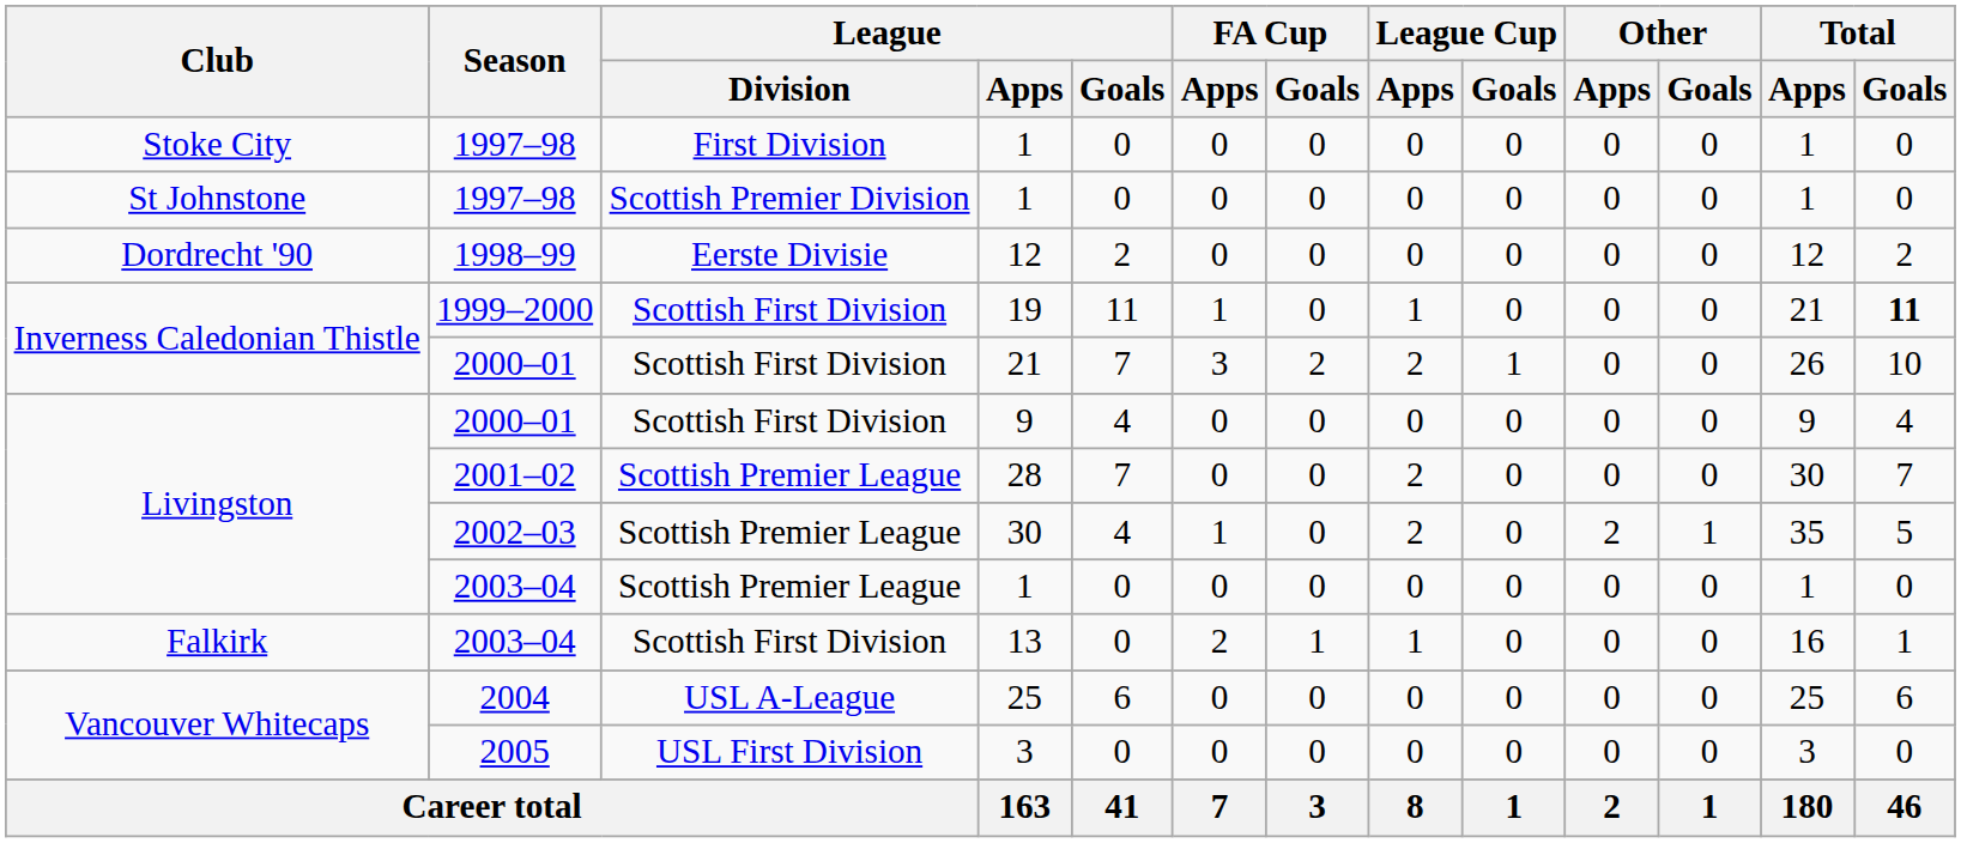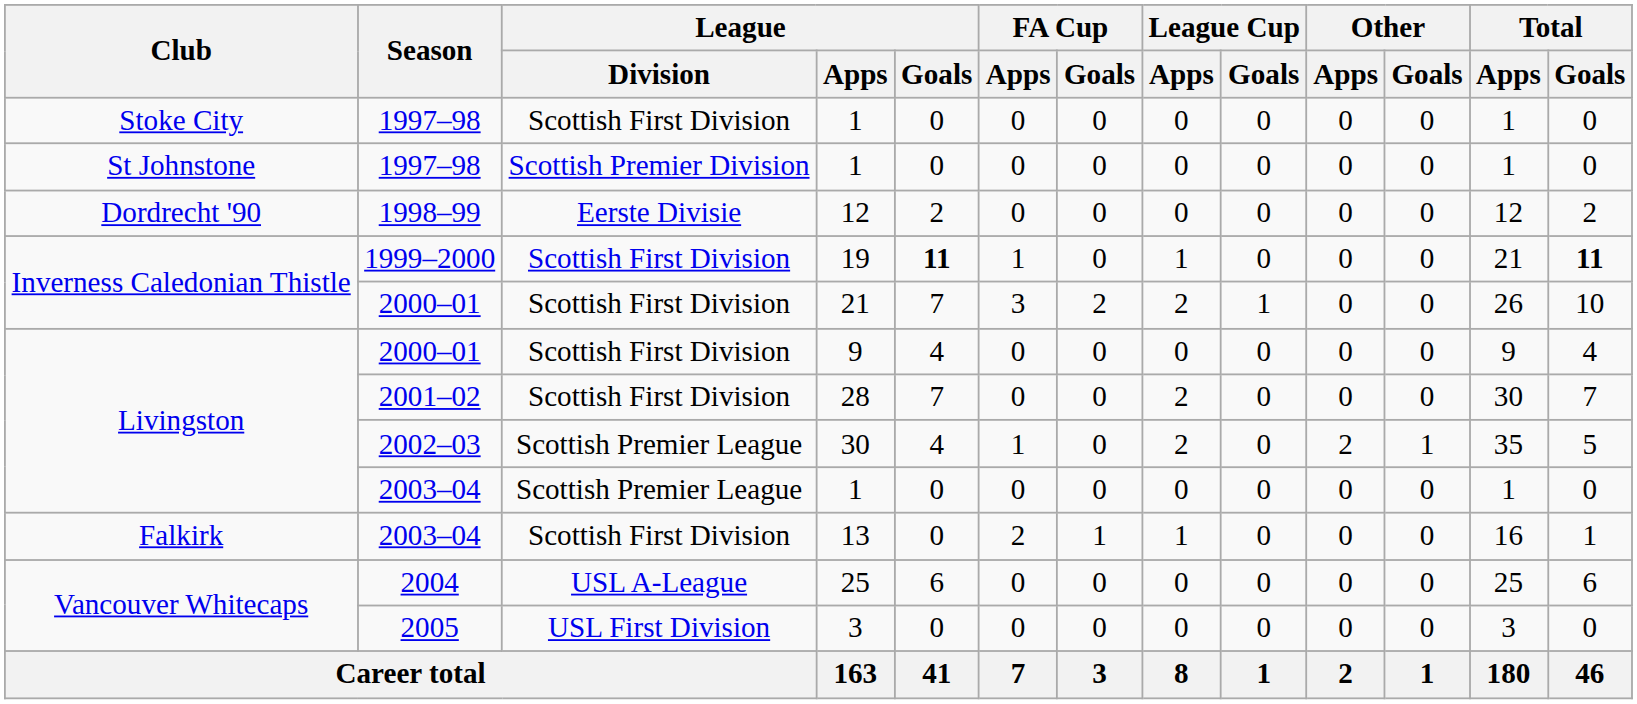Stoke City / 1 | League / Division: First Division -> Scottish First Division
19 | League / Goals: normal -> bold
28 | League / Division: Scottish Premier League -> Scottish First Division
